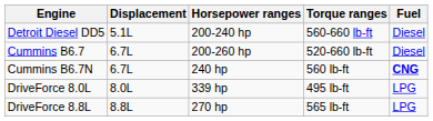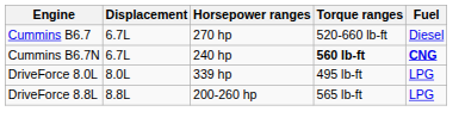- row: Detroit Diesel DD5 | 5.1L | 200-240 hp | 560-660 lb-ft | Diesel
Cummins B6.7 | Horsepower ranges: 200-260 hp -> 270 hp
Cummins B6.7N | Torque ranges: normal -> bold
DriveForce 8.8L | Horsepower ranges: 270 hp -> 200-260 hp
